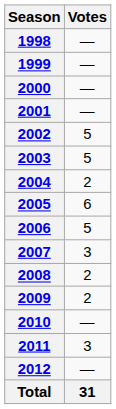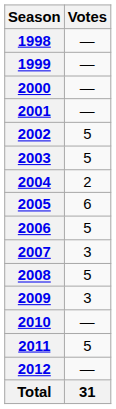2008 | Votes: 2 -> 5
2009 | Votes: 2 -> 3
2011 | Votes: 3 -> 5
